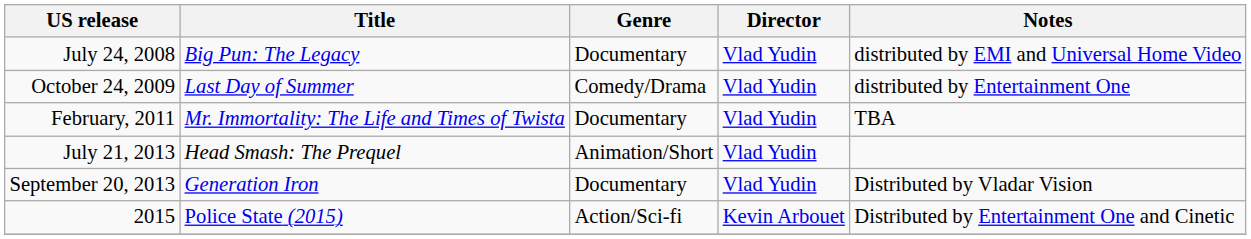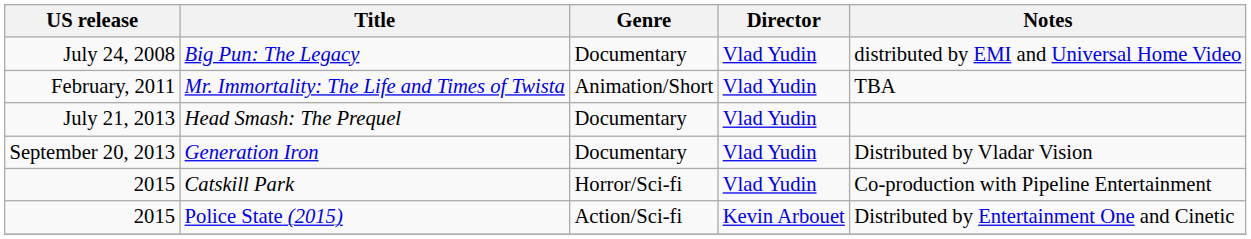- row: October 24, 2009 | Last Day of Summer | Comedy/Drama | Vlad Yudin | distributed by Entertainment One
Mr. Immortality: The Life and Times of Twista | Genre: Documentary -> Animation/Short
Head Smash: The Prequel | Genre: Animation/Short -> Documentary
+ row: 2015 | Catskill Park | Horror/Sci-fi | Vlad Yudin | Co-production with Pipeline Entertainment
